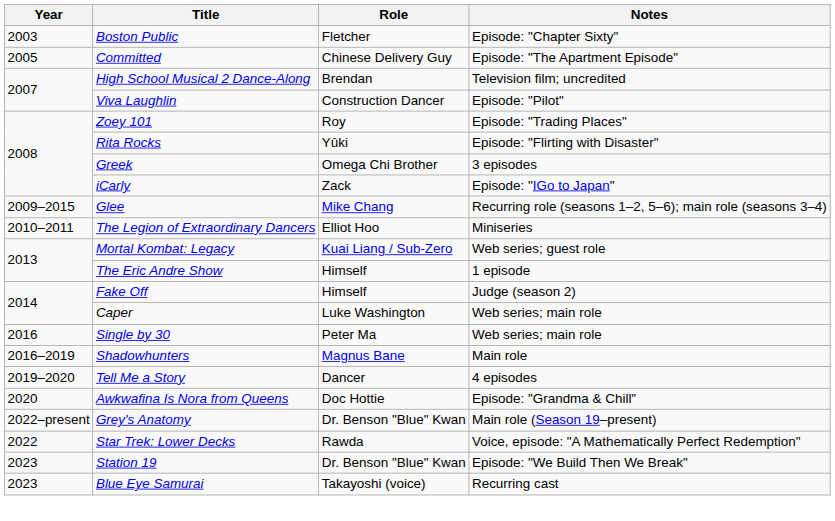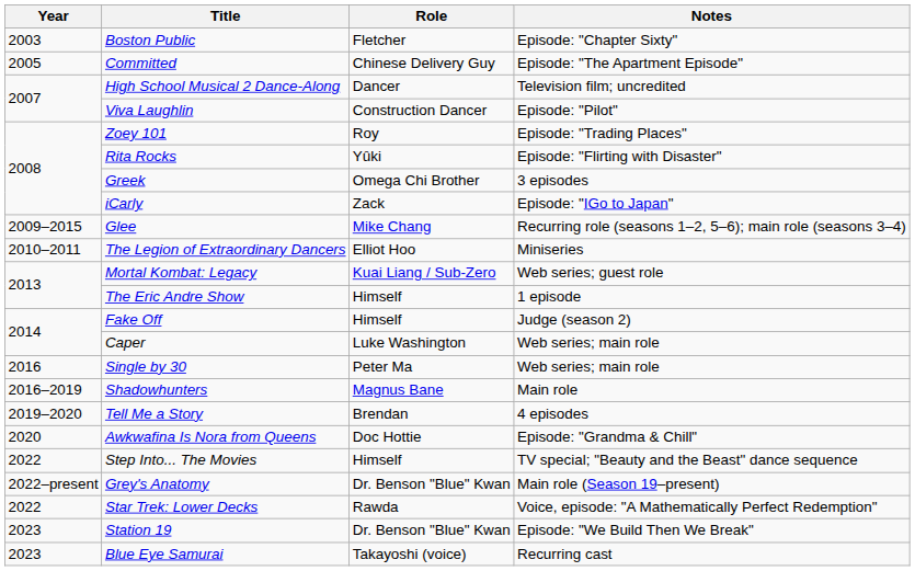High School Musical 2 Dance-Along | Role: Brendan -> Dancer
Tell Me a Story | Role: Dancer -> Brendan
+ row: 2022 | Step Into... The Movies | Himself | TV special; "Beauty and the Beast" dance sequence
